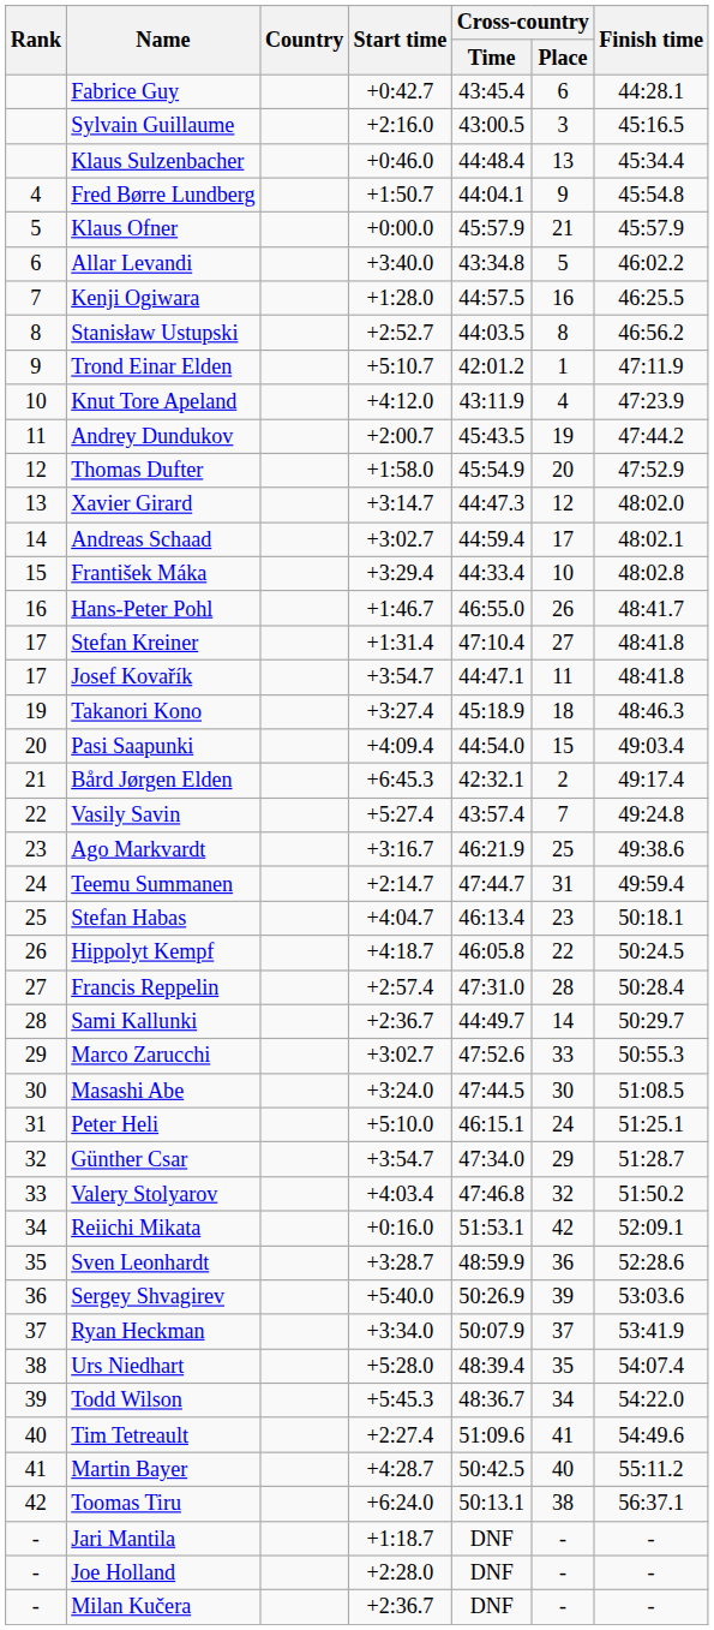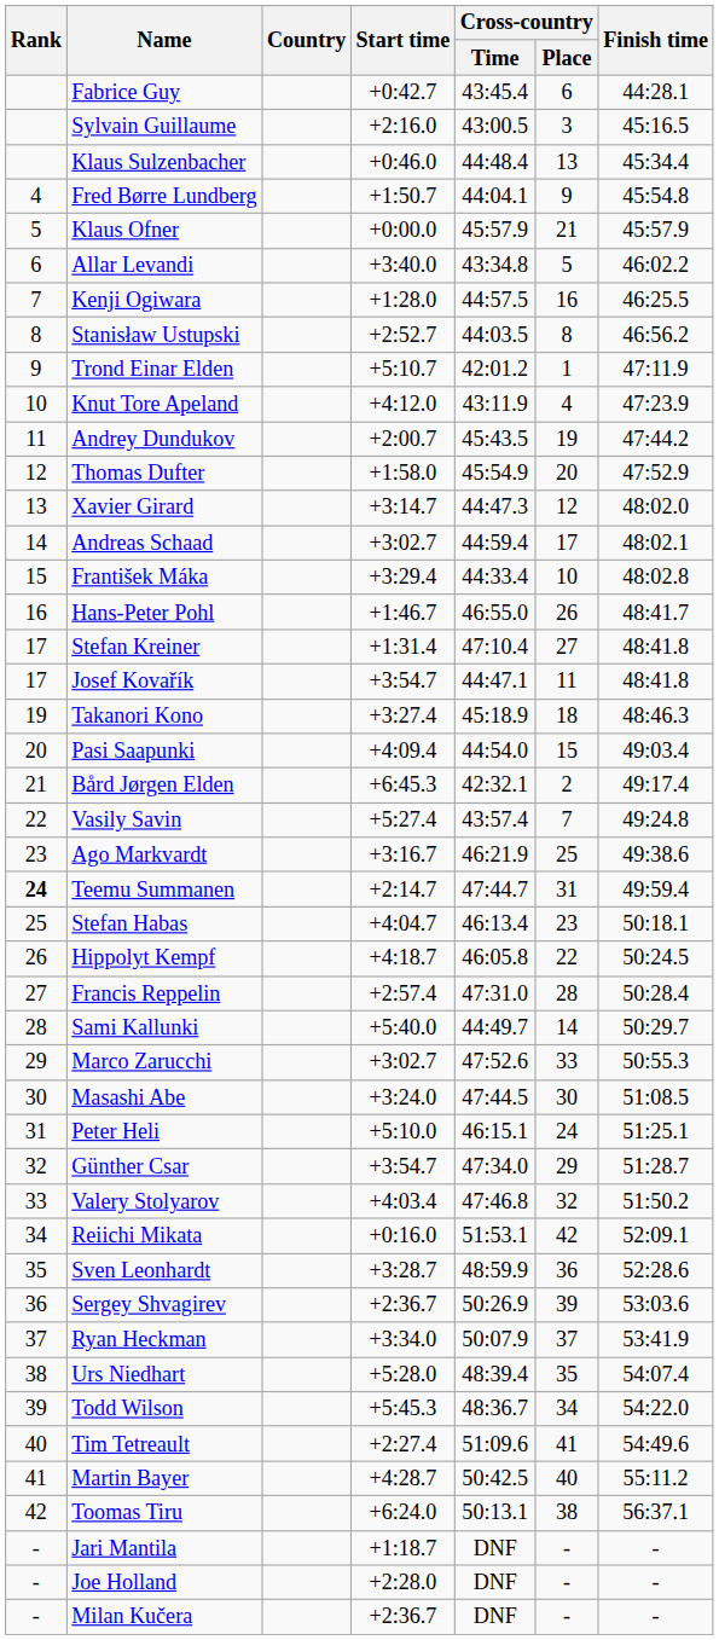Teemu Summanen | Rank: normal -> bold
Sami Kallunki | Start time: +2:36.7 -> +5:40.0
Sergey Shvagirev | Start time: +5:40.0 -> +2:36.7
